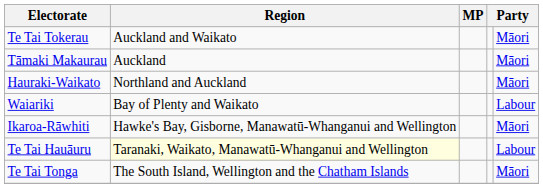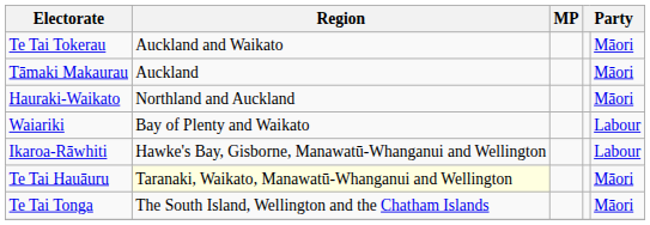Ikaroa-Rāwhiti | column 5: Māori -> Labour
Te Tai Hauāuru | column 5: Labour -> Māori
